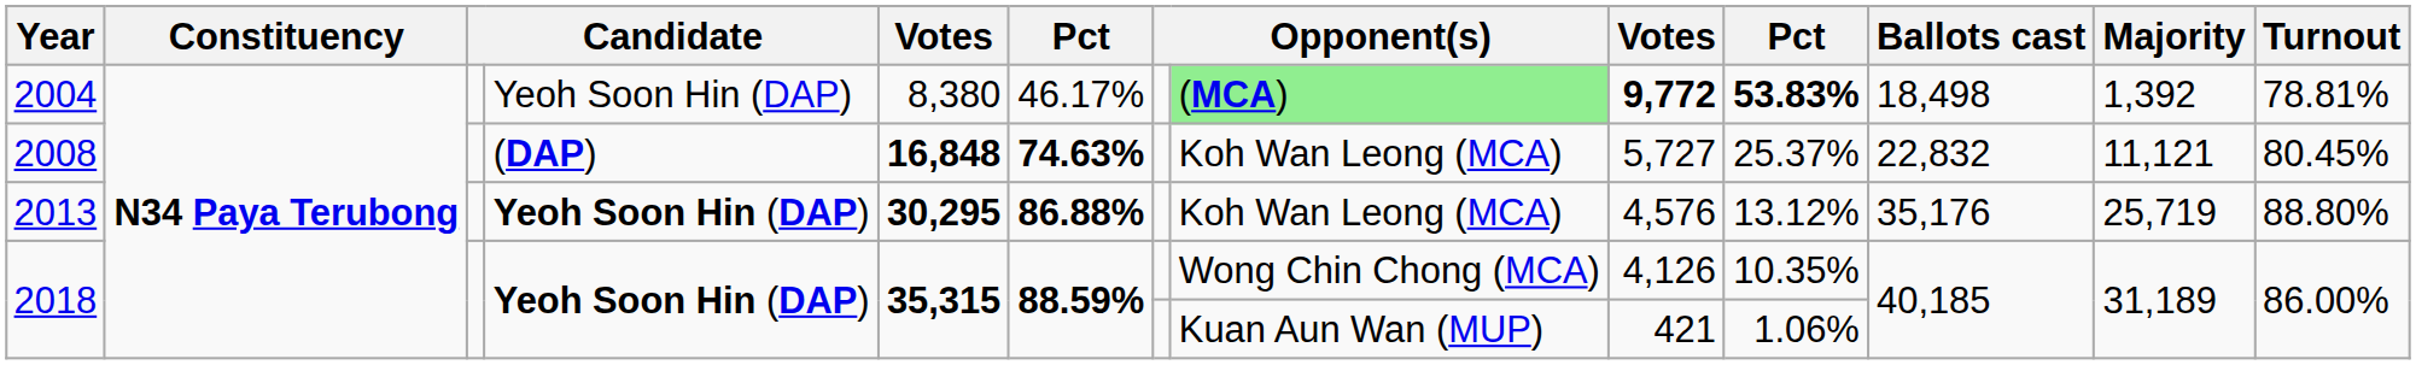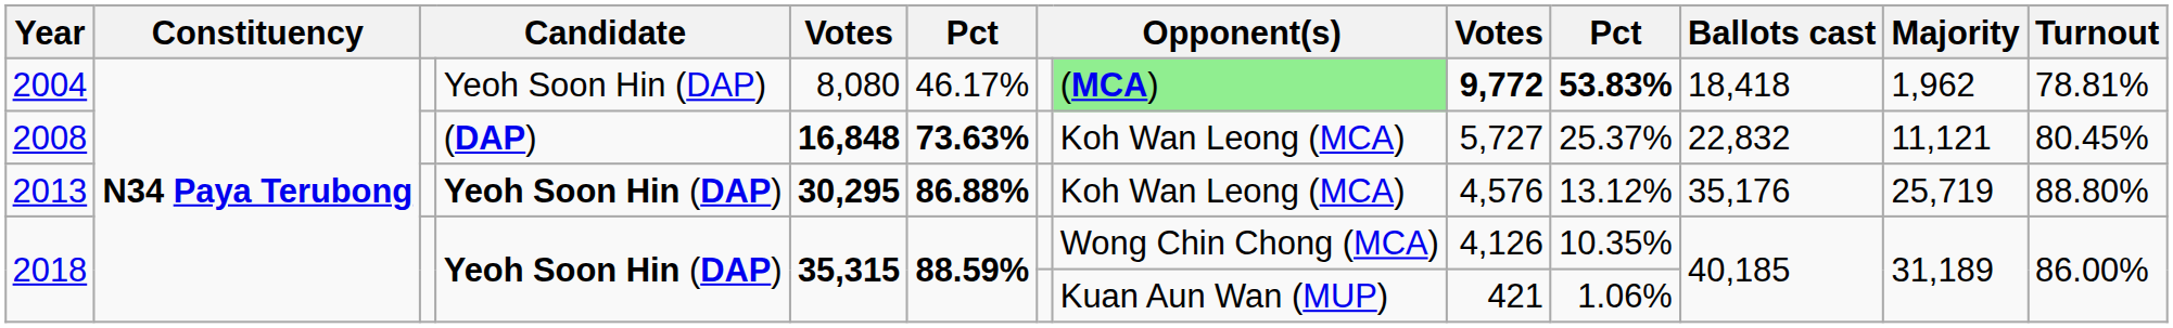2004 | column 5: 8,380 -> 8,080
2004 | Ballots cast: 18,498 -> 18,418
2004 | Majority: 1,392 -> 1,962
2008 | column 6: 74.63% -> 73.63%
